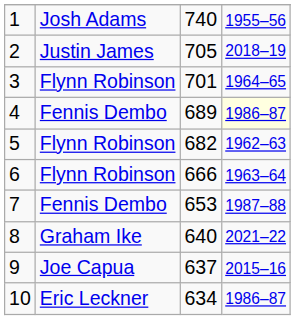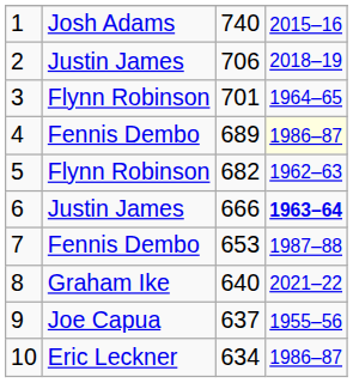1 | column 4: 1955–56 -> 2015–16
2 | column 3: 705 -> 706
6 | column 2: Flynn Robinson -> Justin James
6 | column 4: normal -> bold
9 | column 4: 2015–16 -> 1955–56
